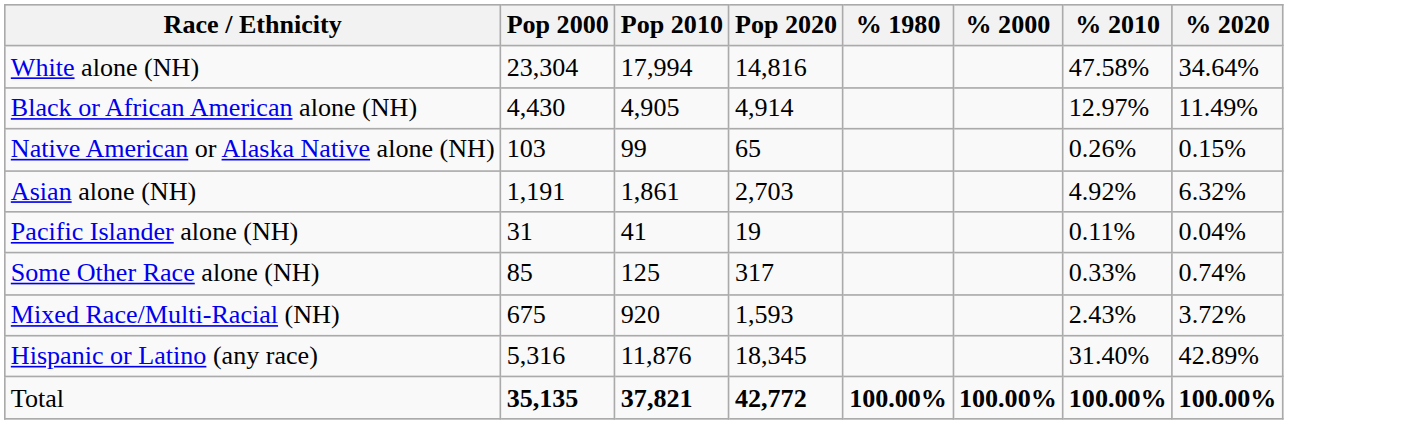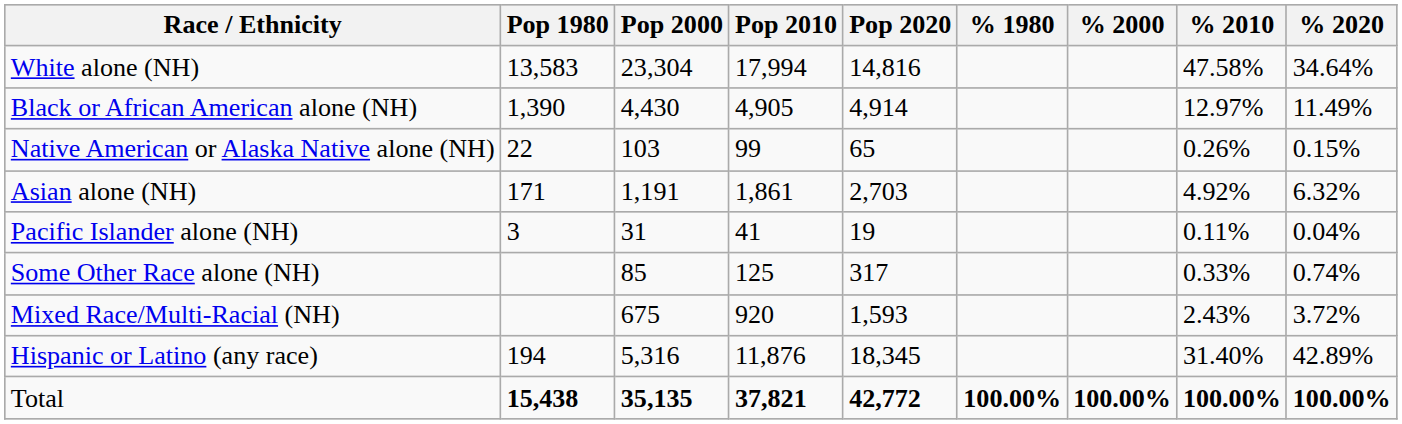+ column: Pop 1980 | 13,583 | 1,390 | 22 | 171 | 3 | 194 | 15,438
